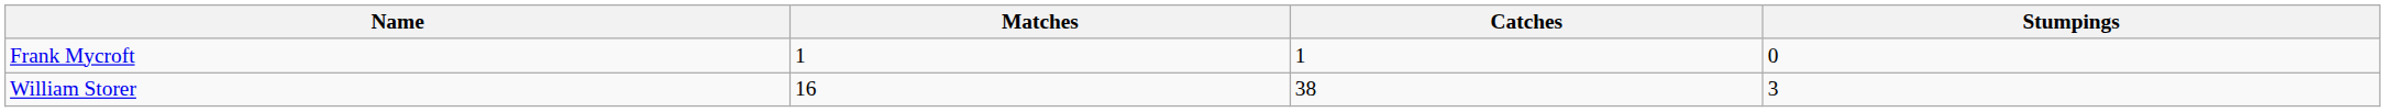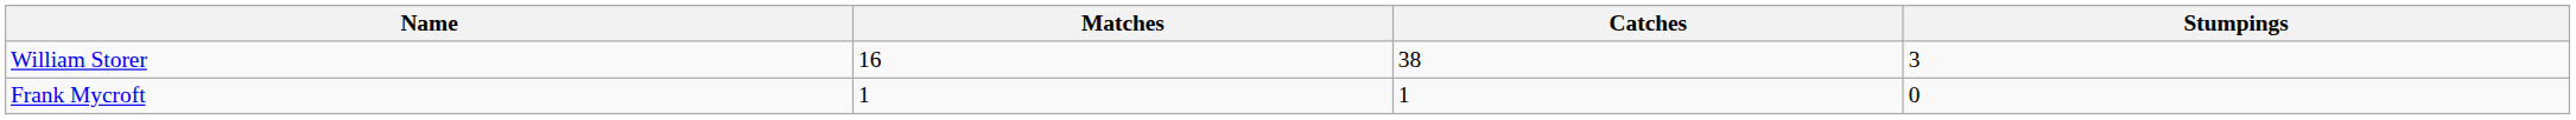rows swapped: William Storer <-> Frank Mycroft
